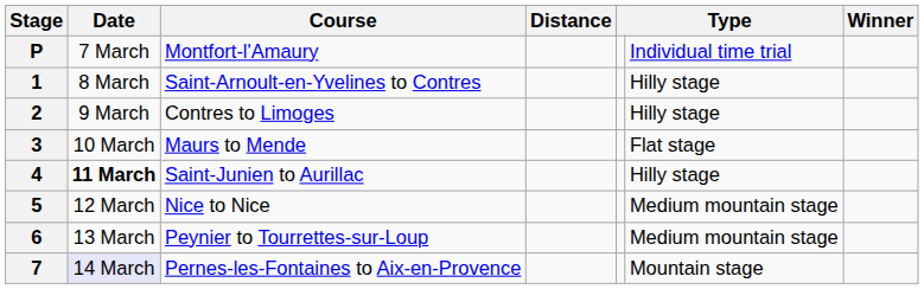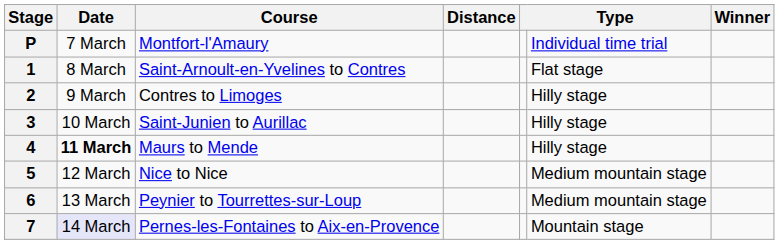1 | column 6: Hilly stage -> Flat stage
3 | Course: Maurs to Mende -> Saint-Junien to Aurillac
3 | column 6: Flat stage -> Hilly stage
4 | Course: Saint-Junien to Aurillac -> Maurs to Mende
